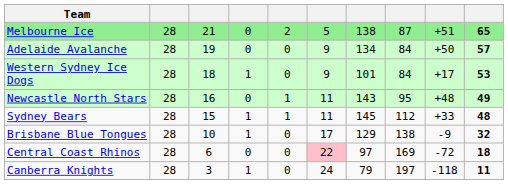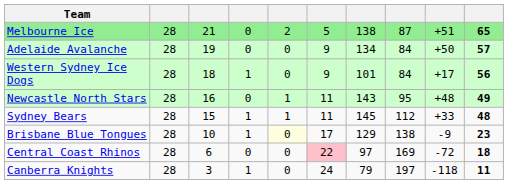Western Sydney Ice Dogs | column 10: 53 -> 56
Brisbane Blue Tongues | column 5: no background -> lightyellow background
Brisbane Blue Tongues | column 10: 32 -> 23
